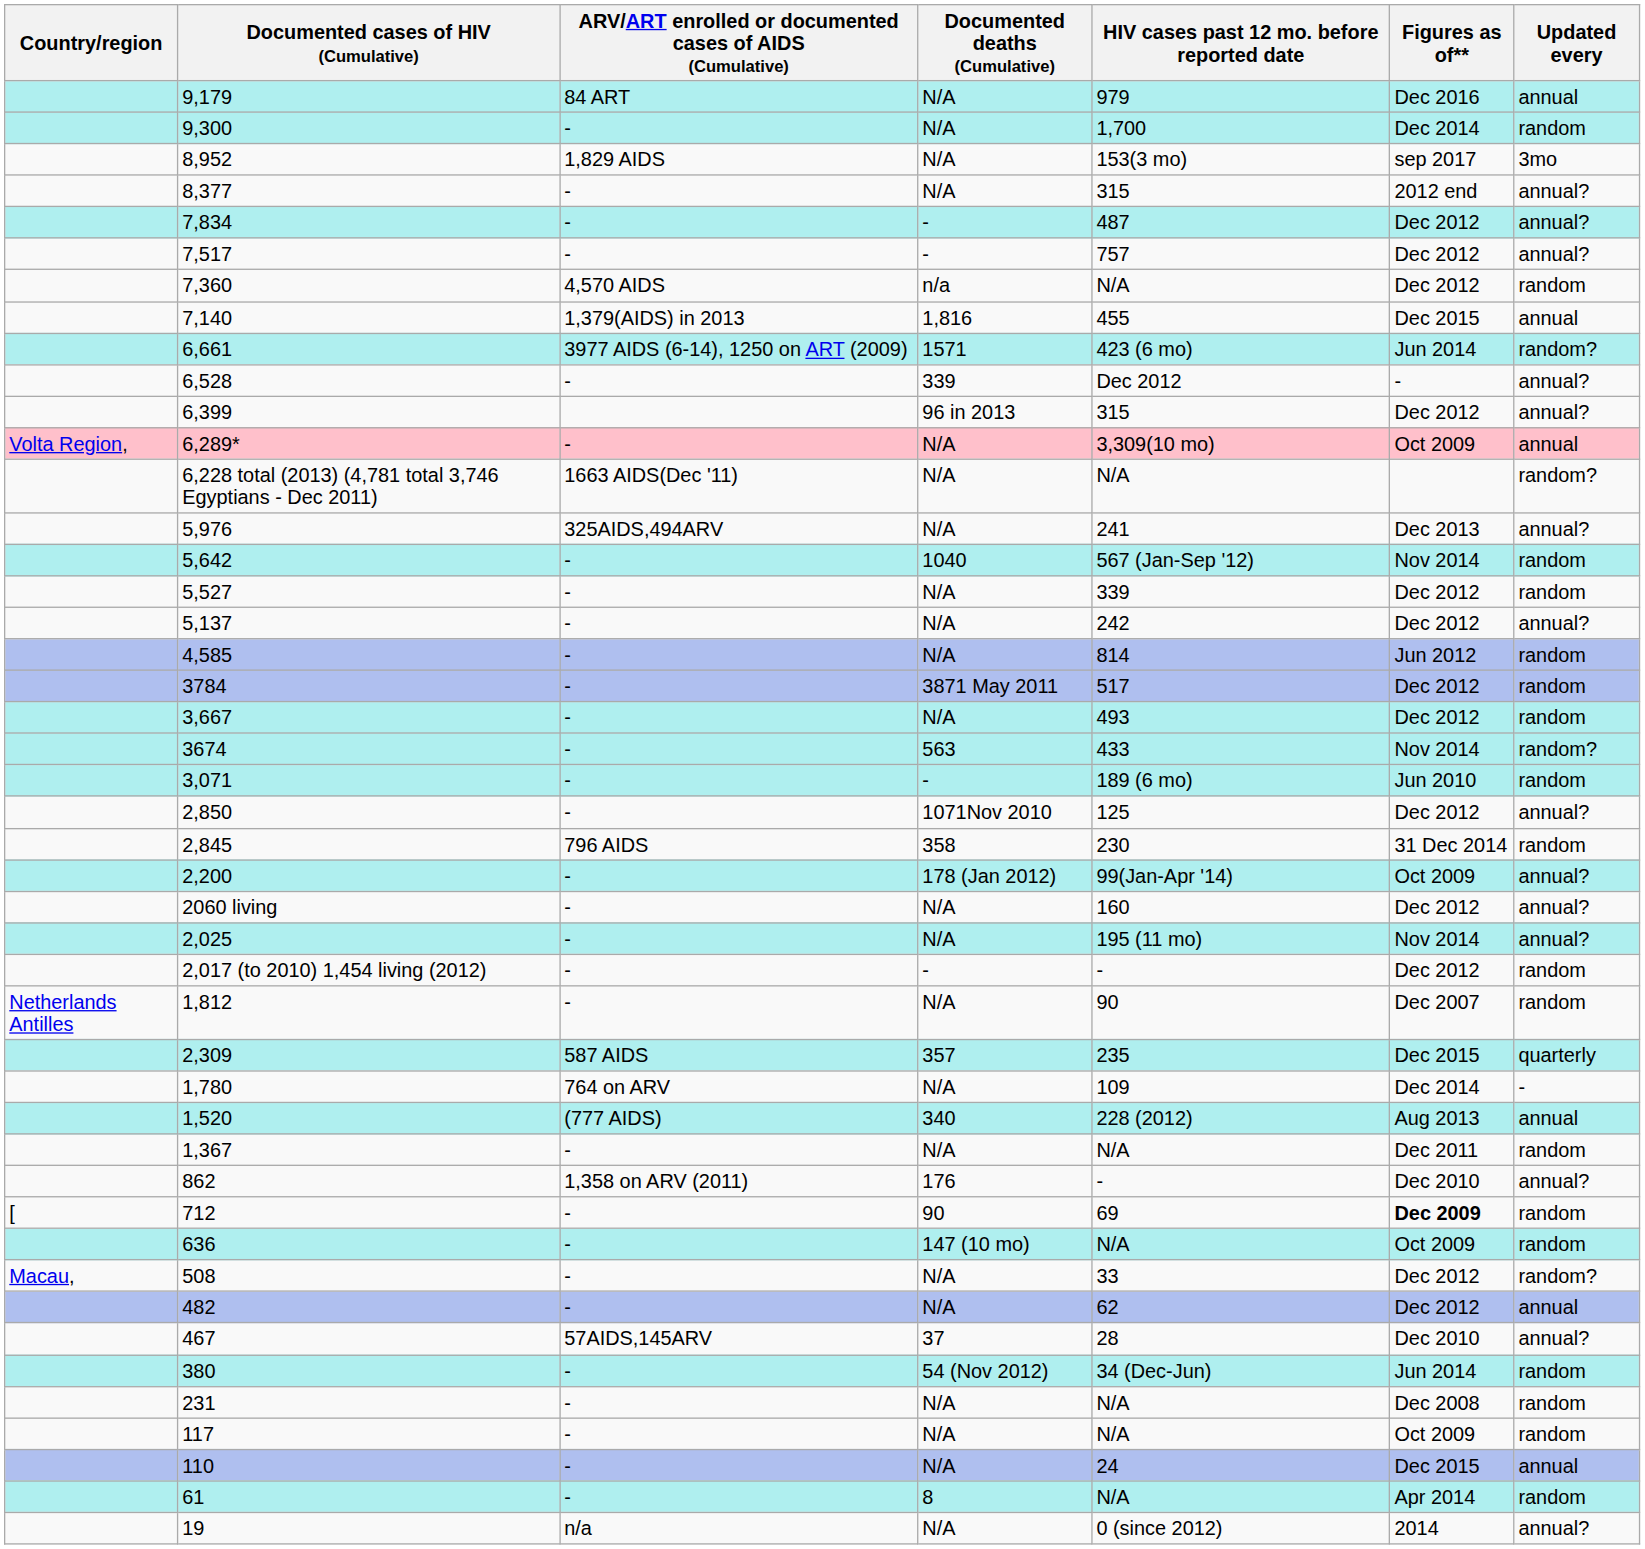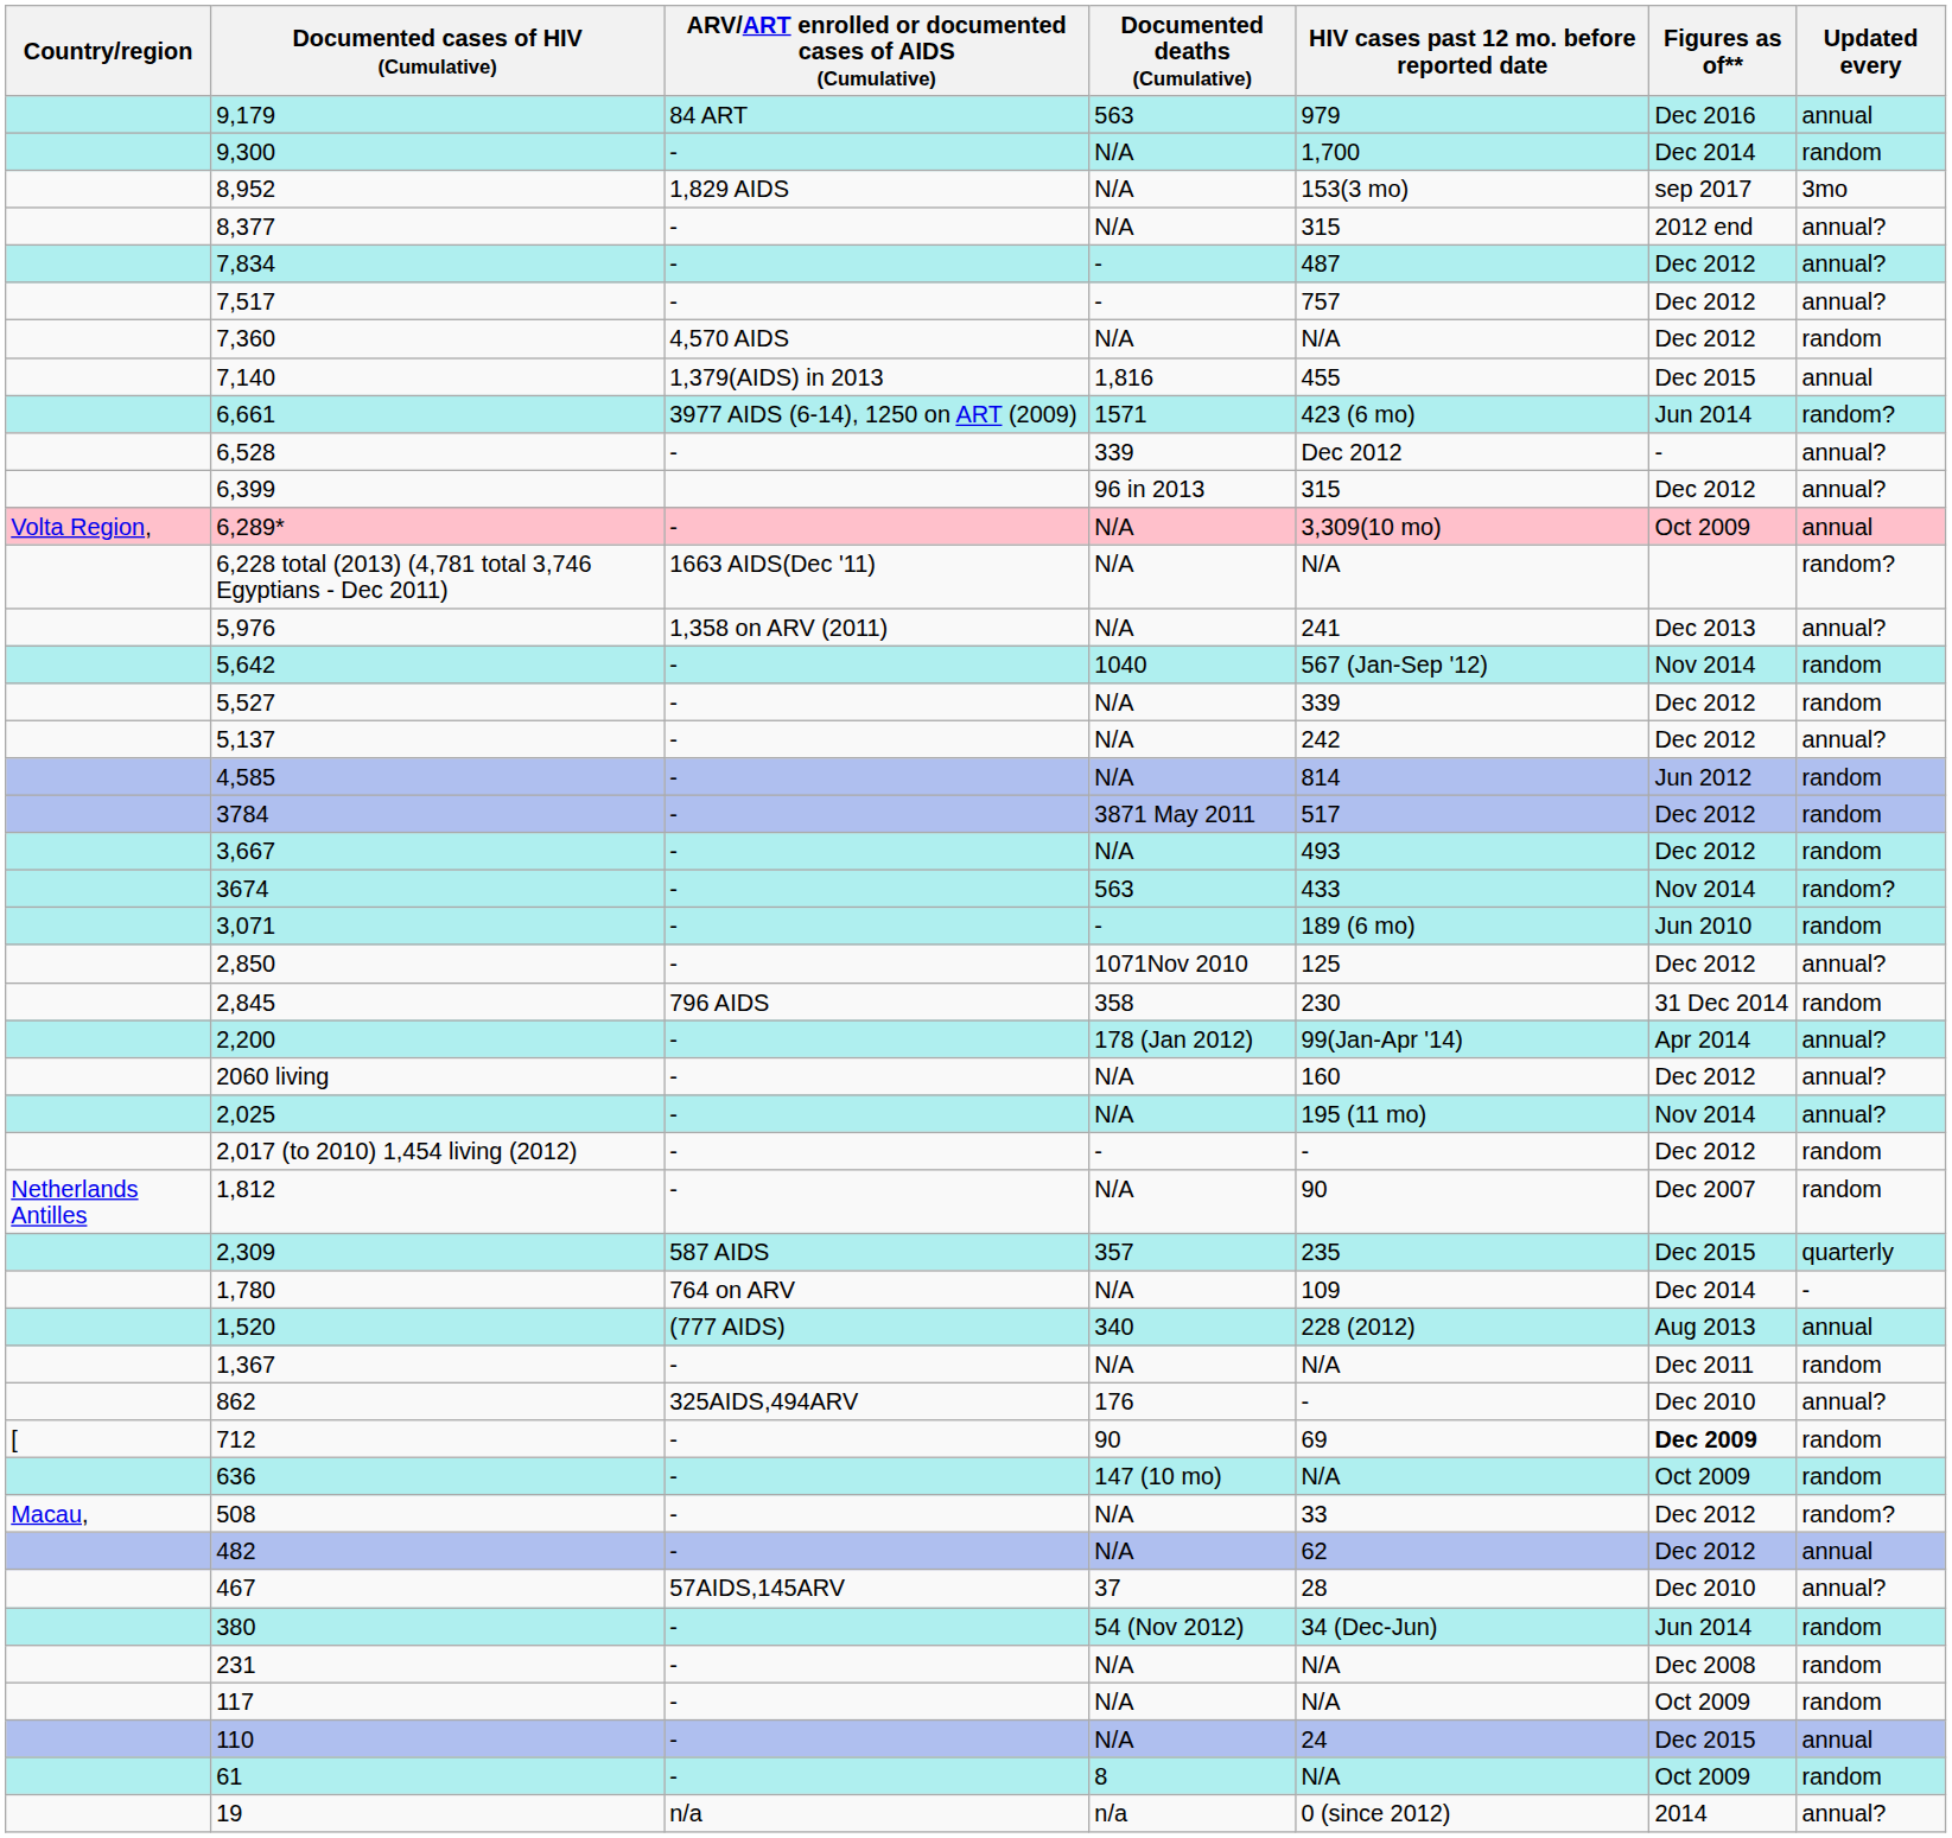9,179 | Documented deaths (Cumulative): N/A -> 563
7,360 | Documented deaths (Cumulative): n/a -> N/A
5,976 | ARV/ART enrolled or documented cases of AIDS (Cumulative): 325AIDS,494ARV -> 1,358 on ARV (2011)
2,200 | Figures as of**: Oct 2009 -> Apr 2014
862 | ARV/ART enrolled or documented cases of AIDS (Cumulative): 1,358 on ARV (2011) -> 325AIDS,494ARV
61 | Figures as of**: Apr 2014 -> Oct 2009
19 | Documented deaths (Cumulative): N/A -> n/a
